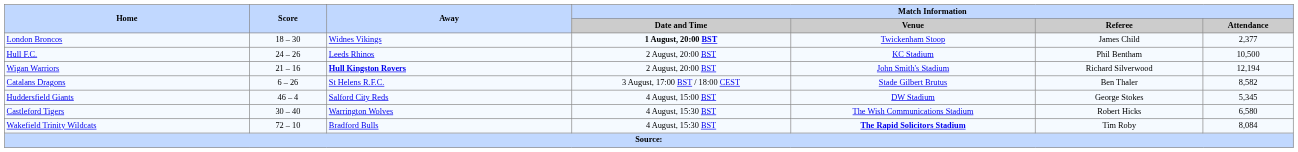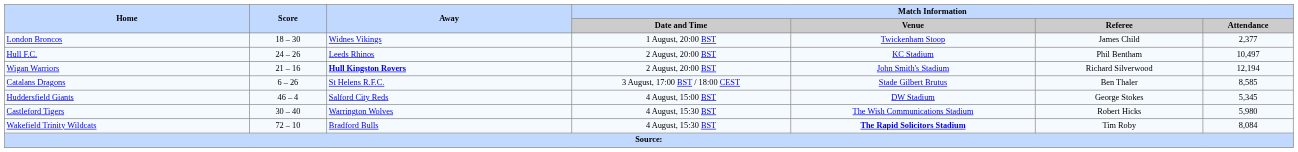London Broncos | Match Information / Date and Time: bold -> normal
Hull F.C. | Match Information / Attendance: 10,500 -> 10,497
Catalans Dragons | Match Information / Attendance: 8,582 -> 8,585
Castleford Tigers | Match Information / Attendance: 6,580 -> 5,980
